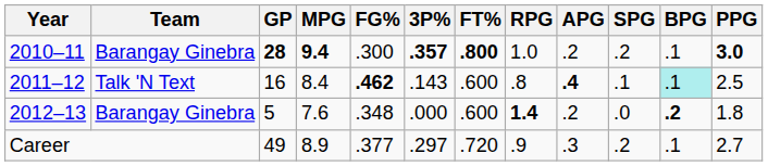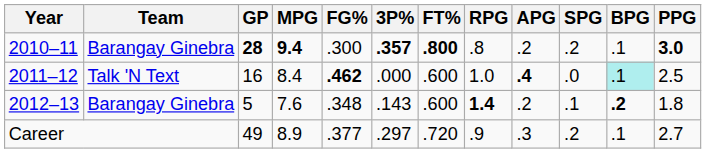2010–11 | RPG: 1.0 -> .8
2011–12 | 3P%: .143 -> .000
2011–12 | RPG: .8 -> 1.0
2011–12 | SPG: .1 -> .0
2012–13 | 3P%: .000 -> .143
2012–13 | SPG: .0 -> .1
